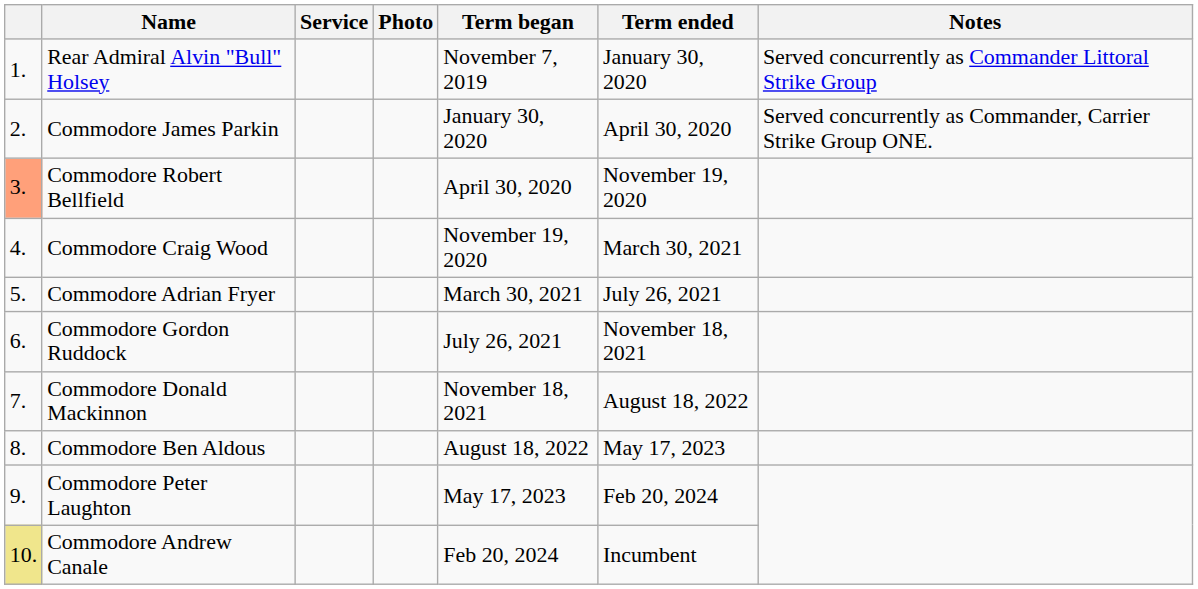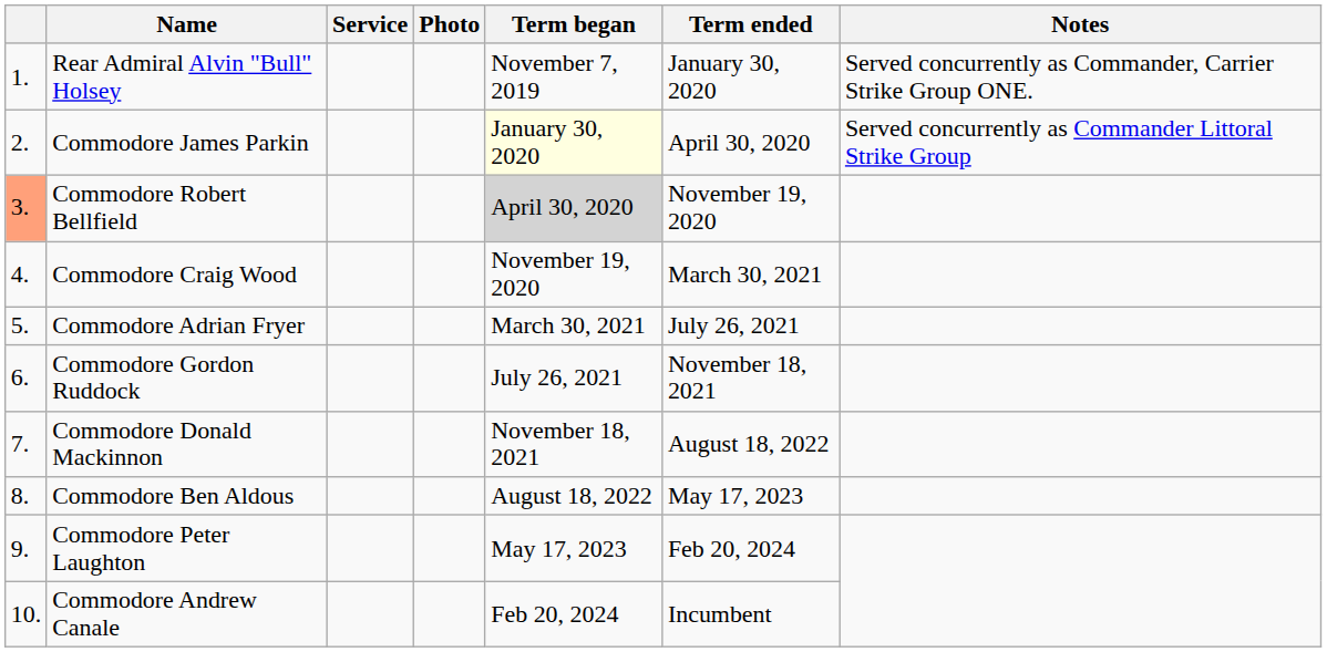Rear Admiral Alvin "Bull" Holsey | Notes: Served concurrently as Commander Littoral Strike Group -> Served concurrently as Commander, Carrier Strike Group ONE.
Commodore James Parkin | Term began: no background -> lightyellow background
Commodore James Parkin | Notes: Served concurrently as Commander, Carrier Strike Group ONE. -> Served concurrently as Commander Littoral Strike Group
Commodore Robert Bellfield | Term began: no background -> lightgrey background
Commodore Andrew Canale | column 1: khaki background -> no background
